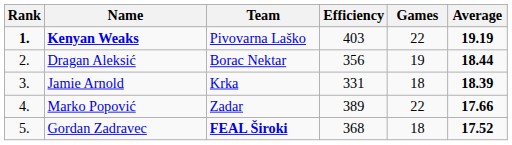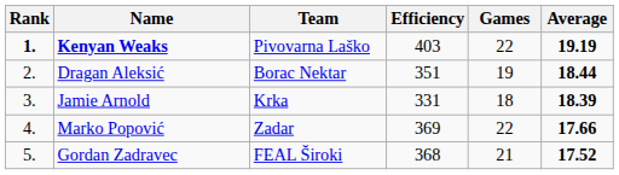Dragan Aleksić | Efficiency: 356 -> 351
Marko Popović | Efficiency: 389 -> 369
Gordan Zadravec | Team: bold -> normal
Gordan Zadravec | Games: 18 -> 21
